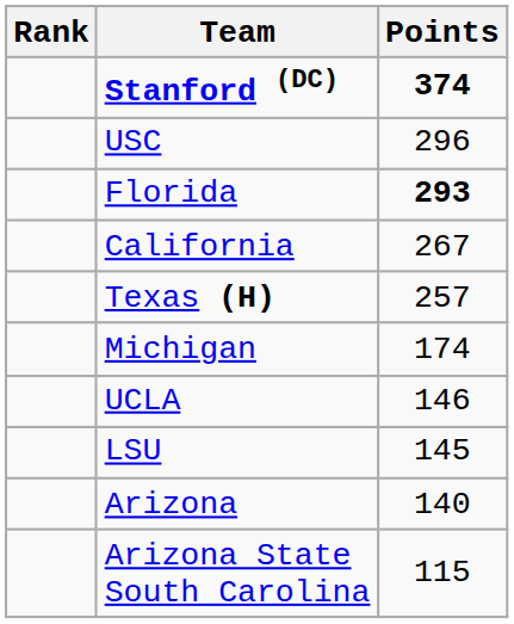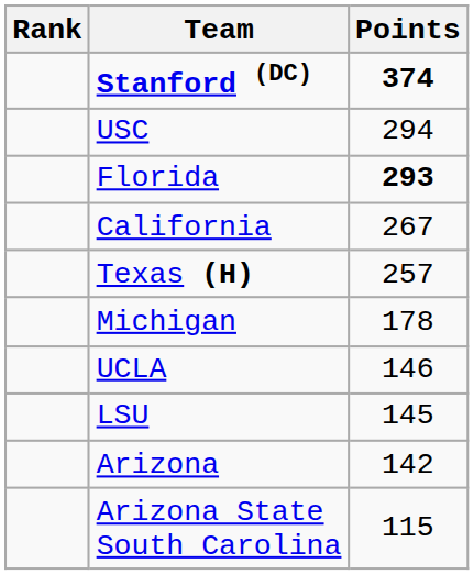USC | Points: 296 -> 294
Michigan | Points: 174 -> 178
Arizona | Points: 140 -> 142
